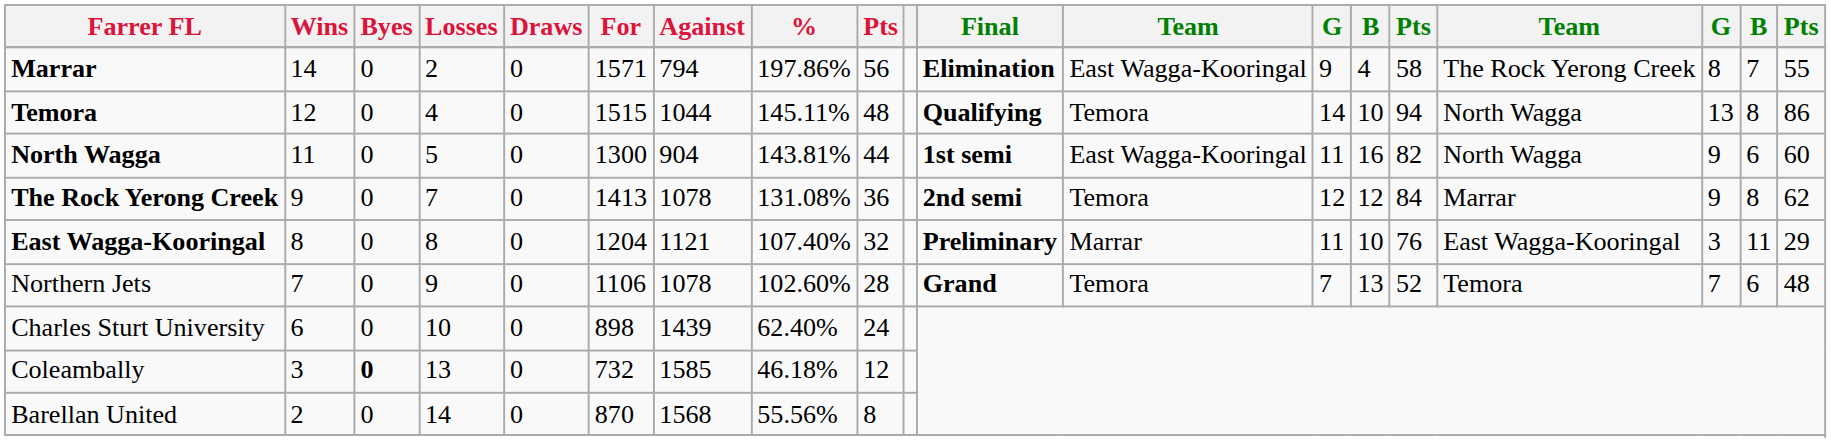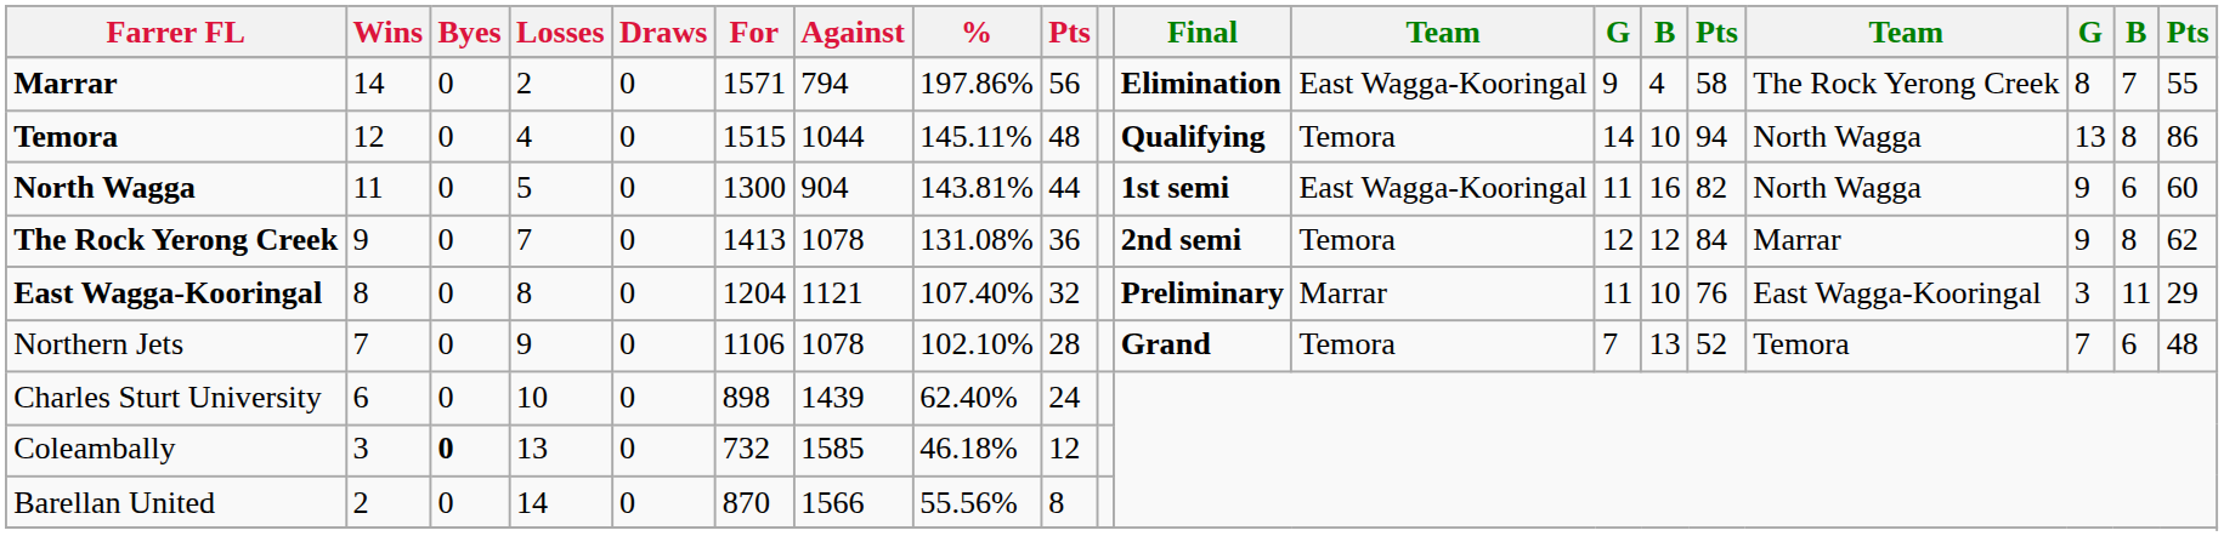Northern Jets | %: 102.60% -> 102.10%
Barellan United | Against: 1568 -> 1566
